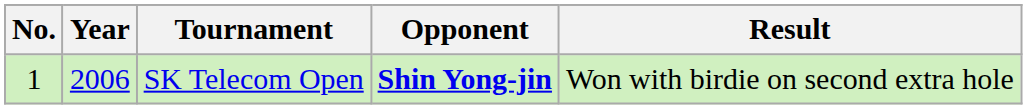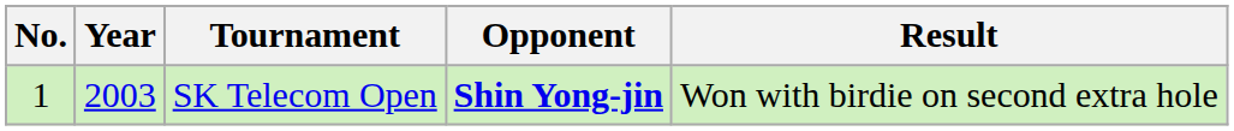SK Telecom Open | Year: 2006 -> 2003
